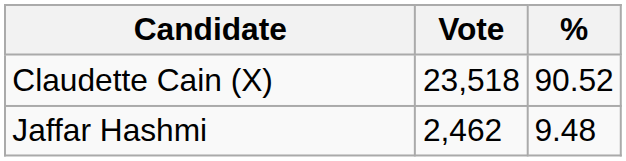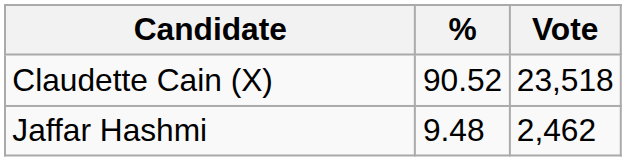columns swapped: Vote <-> %
